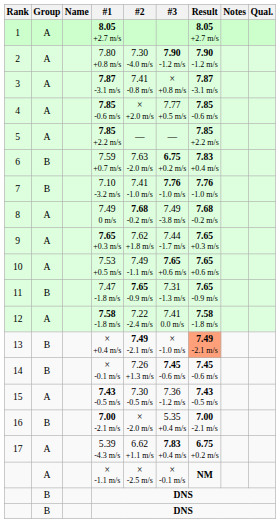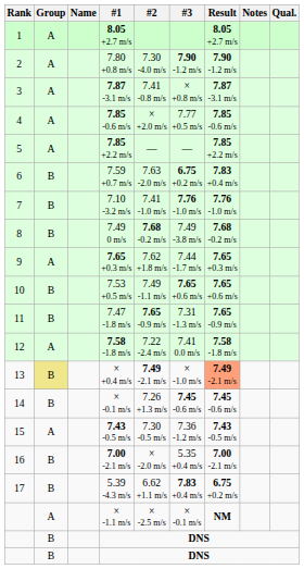7.49 0 m/s | Group: A -> B
7.53 +0.5 m/s | Group: A -> B
× +0.4 m/s | Group: no background -> khaki background
5.39 -4.3 m/s | Group: A -> B
